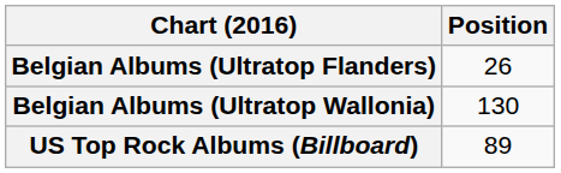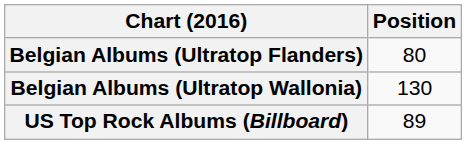Belgian Albums (Ultratop Flanders) | Position: 26 -> 80
